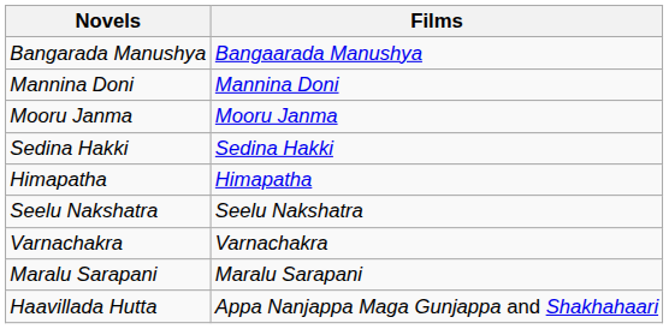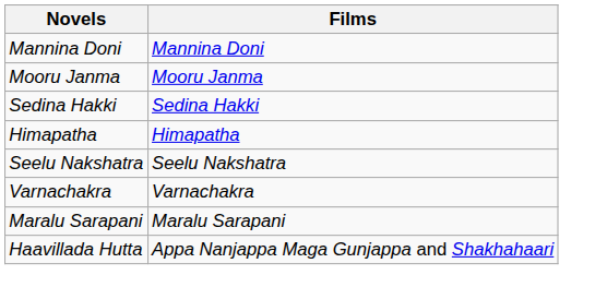- row: Bangarada Manushya | Bangaarada Manushya
